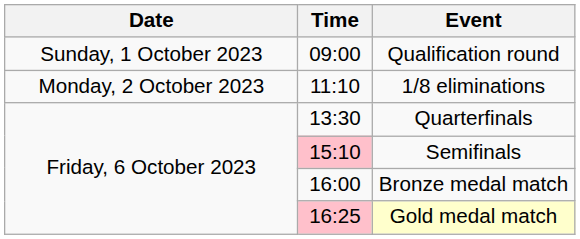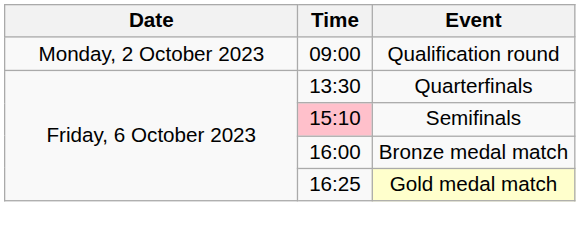Qualification round | Date: Sunday, 1 October 2023 -> Monday, 2 October 2023
- row: Monday, 2 October 2023 | 11:10 | 1/8 eliminations
Gold medal match | Time: pink background -> no background
